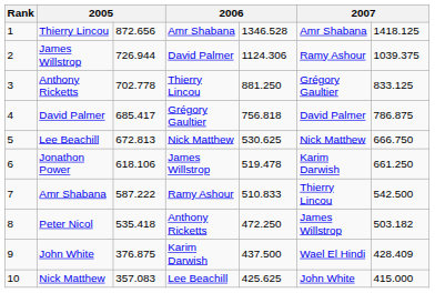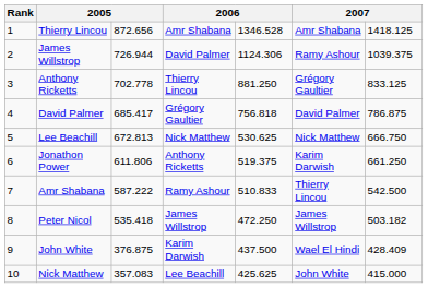Jonathon Power | column 3: 618.106 -> 611.806
Jonathon Power | column 4: James Willstrop -> Anthony Ricketts
Jonathon Power | column 5: 519.478 -> 519.375
Peter Nicol | column 4: Anthony Ricketts -> James Willstrop
